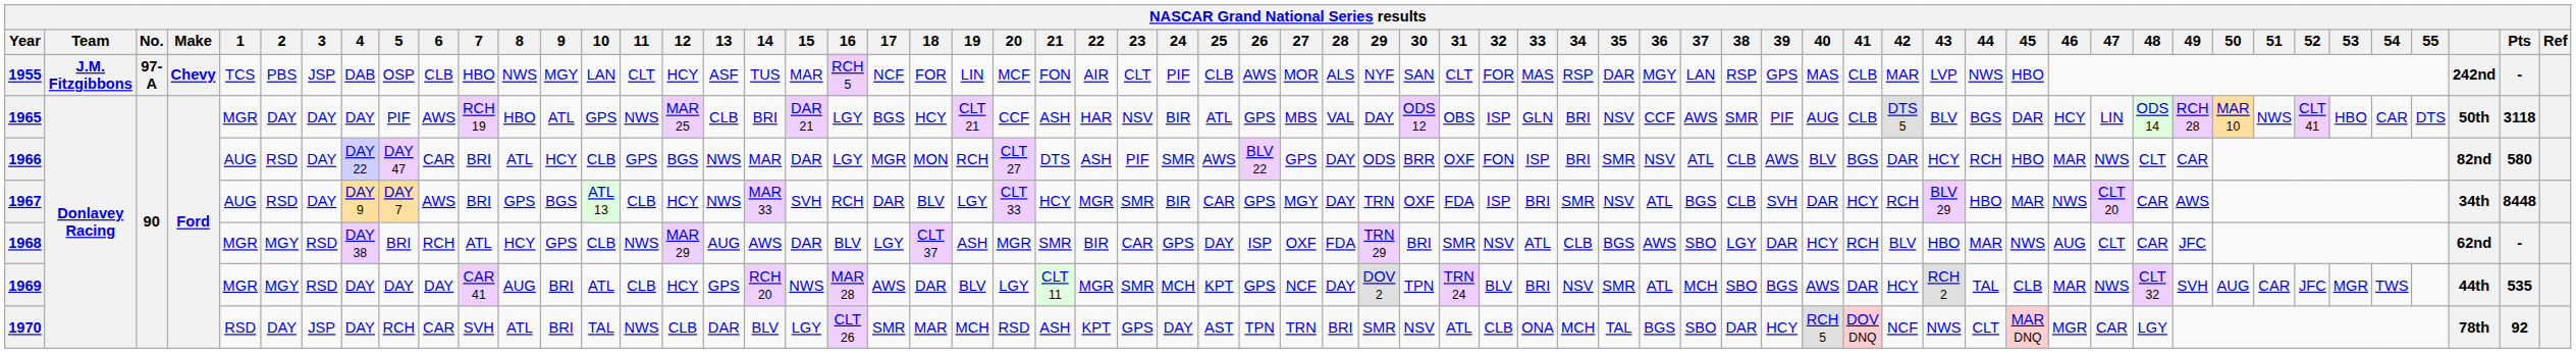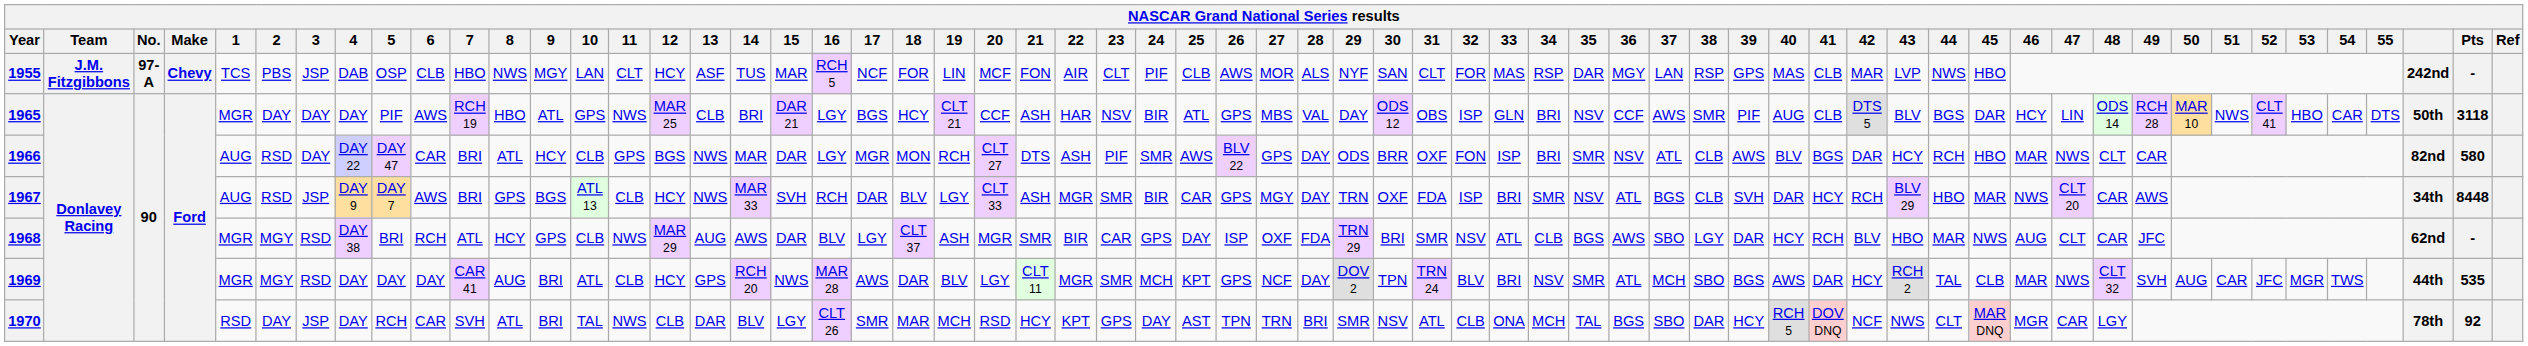1967 | 3: DAY -> JSP
1967 | 21: HCY -> ASH
1970 | 21: ASH -> HCY
